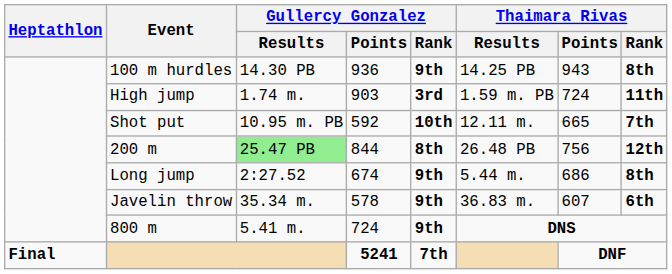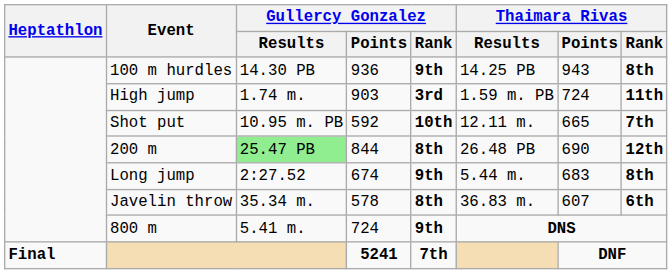200 m | Thaimara Rivas / Points: 756 -> 690
Long jump | Thaimara Rivas / Points: 686 -> 683
Javelin throw | Gullercy Gonzalez / Rank: 9th -> 8th
